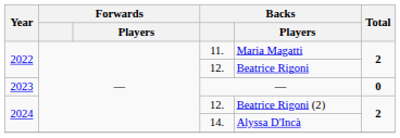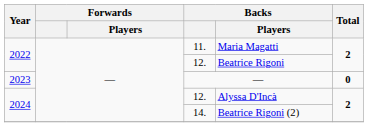2024 / 12. | Backs / Players: Beatrice Rigoni (2) -> Alyssa D'Incà
14. | Backs / Players: Alyssa D'Incà -> Beatrice Rigoni (2)
